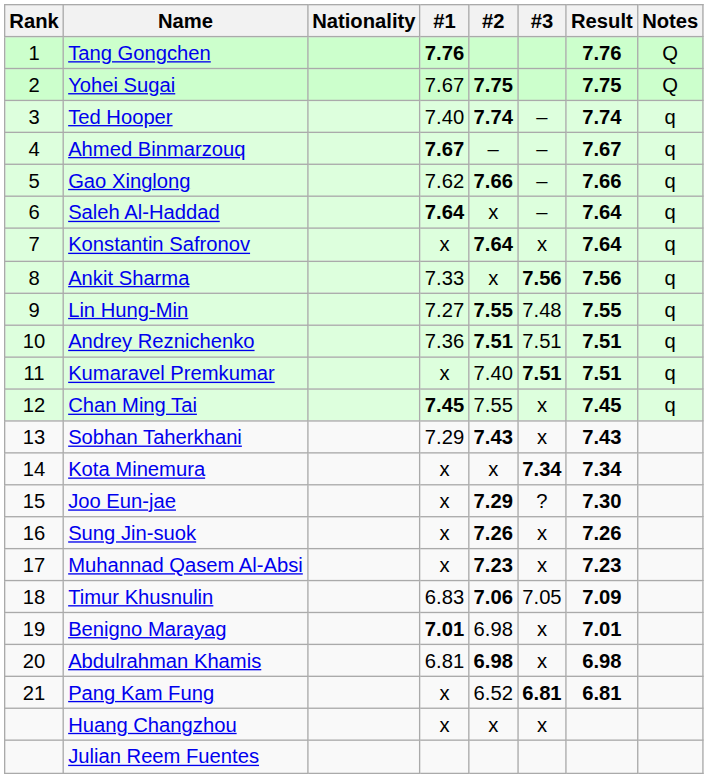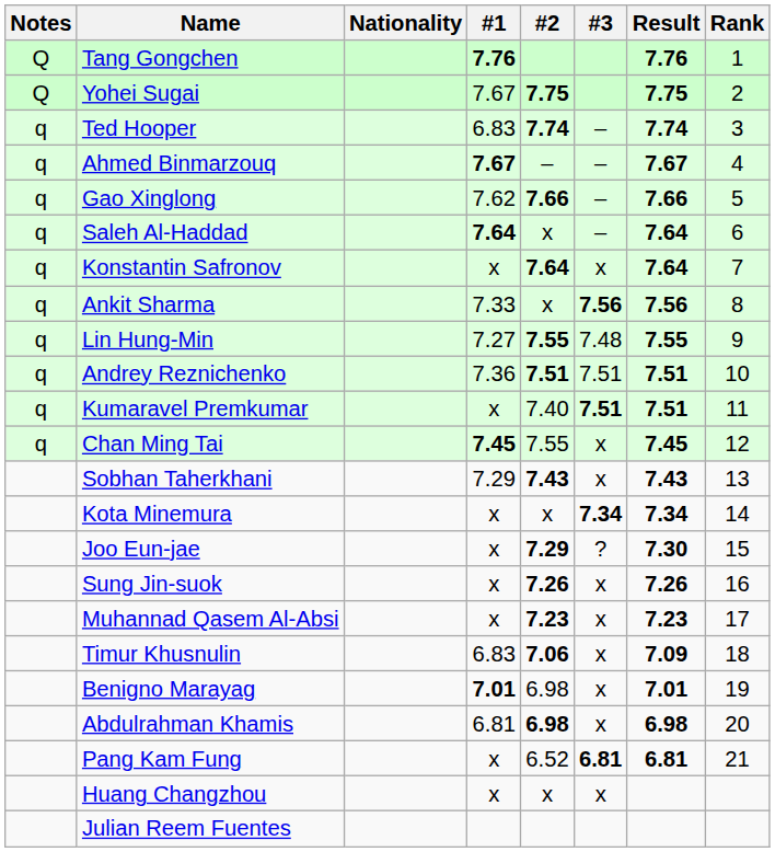columns swapped: Rank <-> Notes
Ted Hooper | #1: 7.40 -> 6.83
Timur Khusnulin | #3: 7.05 -> x
